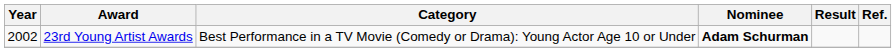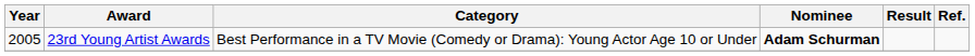23rd Young Artist Awards | Year: 2002 -> 2005
